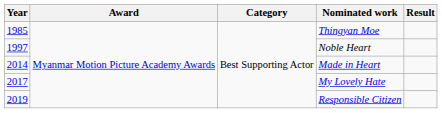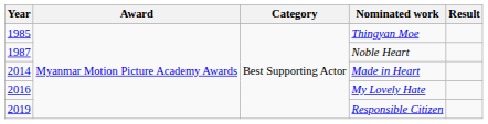Noble Heart | Year: 1997 -> 1987
My Lovely Hate | Year: 2017 -> 2016
